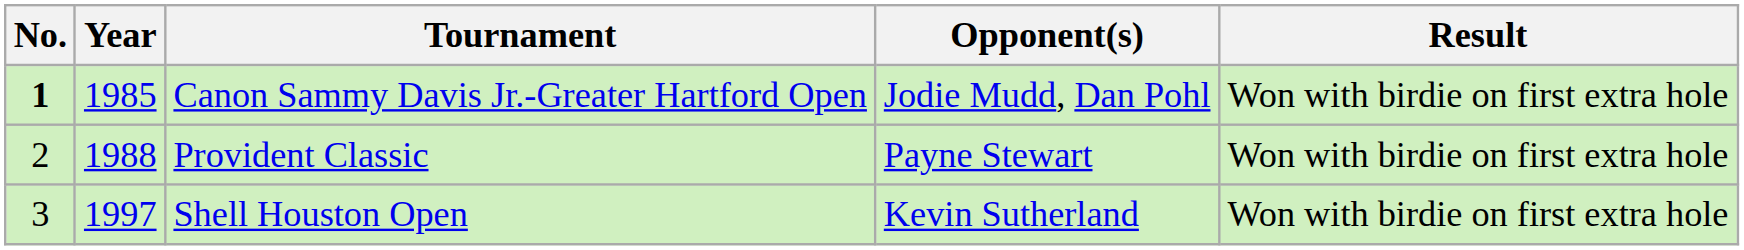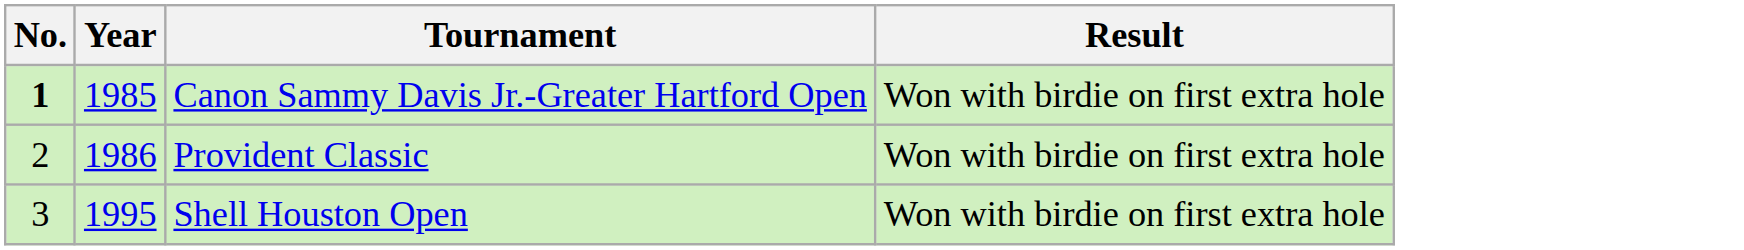- column: Opponent(s) | Jodie Mudd, Dan Pohl | Payne Stewart | Kevin Sutherland
Provident Classic | Year: 1988 -> 1986
Shell Houston Open | Year: 1997 -> 1995
